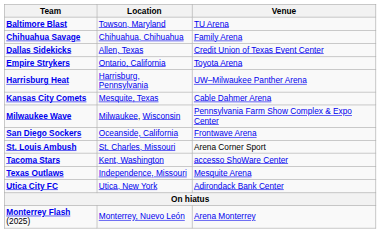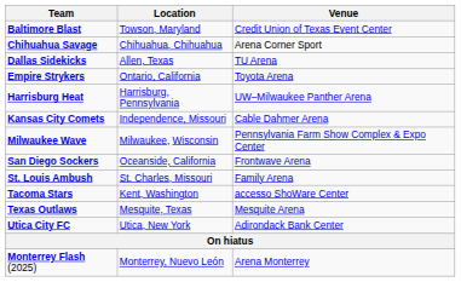Baltimore Blast | Venue: TU Arena -> Credit Union of Texas Event Center
Chihuahua Savage | Venue: Family Arena -> Arena Corner Sport
Dallas Sidekicks | Venue: Credit Union of Texas Event Center -> TU Arena
Kansas City Comets | Location: Mesquite, Texas -> Independence, Missouri
St. Louis Ambush | Venue: Arena Corner Sport -> Family Arena
Texas Outlaws | Location: Independence, Missouri -> Mesquite, Texas
